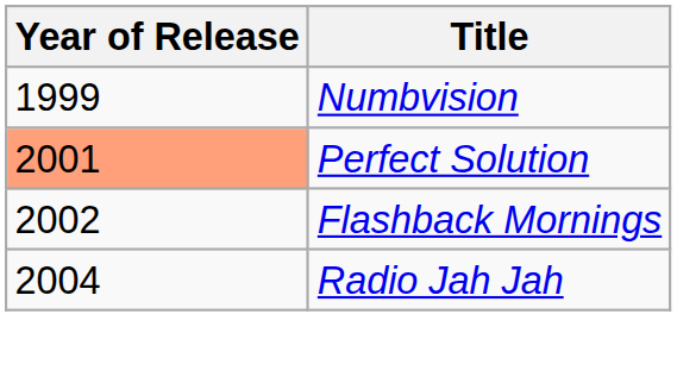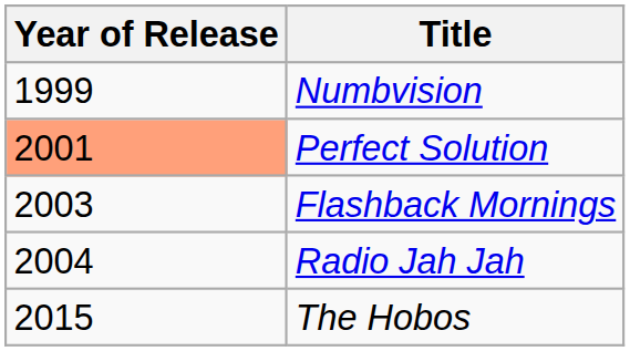Flashback Mornings | Year of Release: 2002 -> 2003
+ row: 2015 | The Hobos
